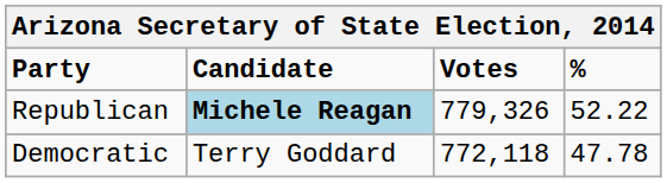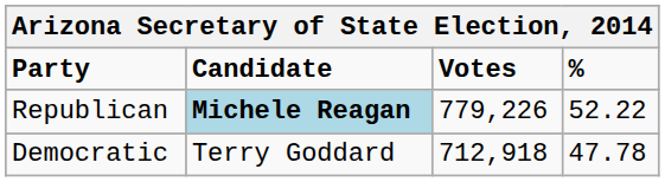Republican | Votes: 779,326 -> 779,226
Democratic | Votes: 772,118 -> 712,918
